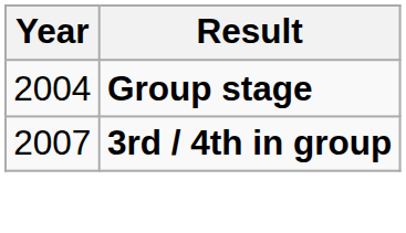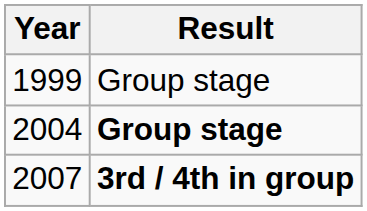+ row: 1999 | Group stage
